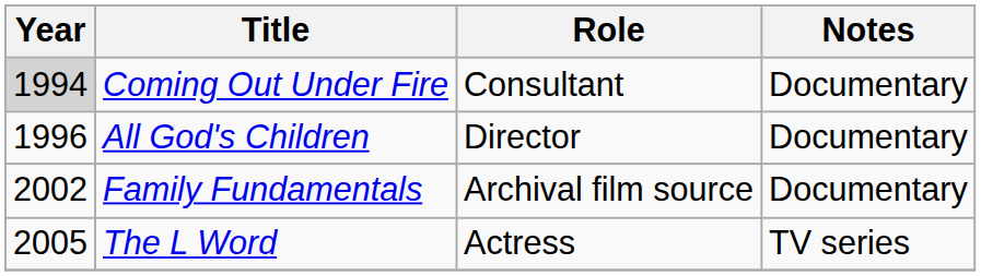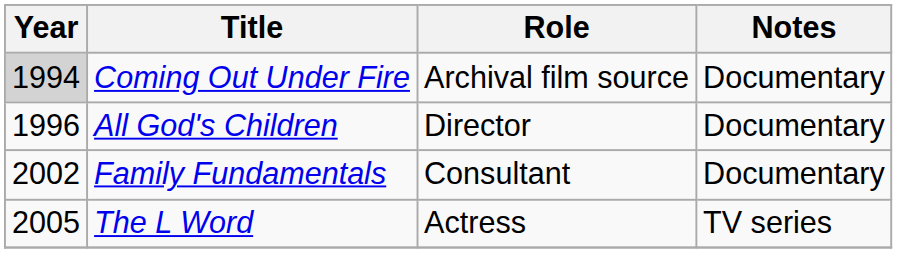Coming Out Under Fire | Role: Consultant -> Archival film source
Family Fundamentals | Role: Archival film source -> Consultant
